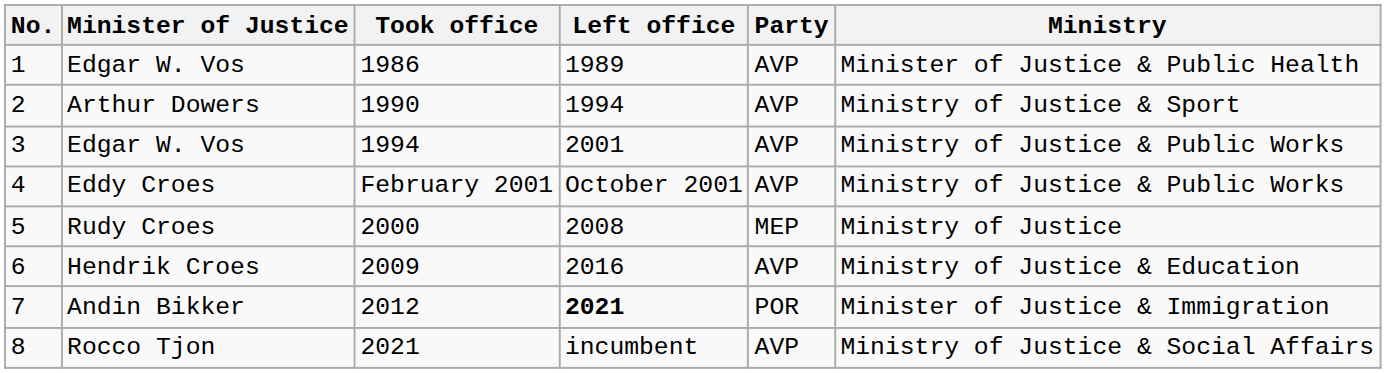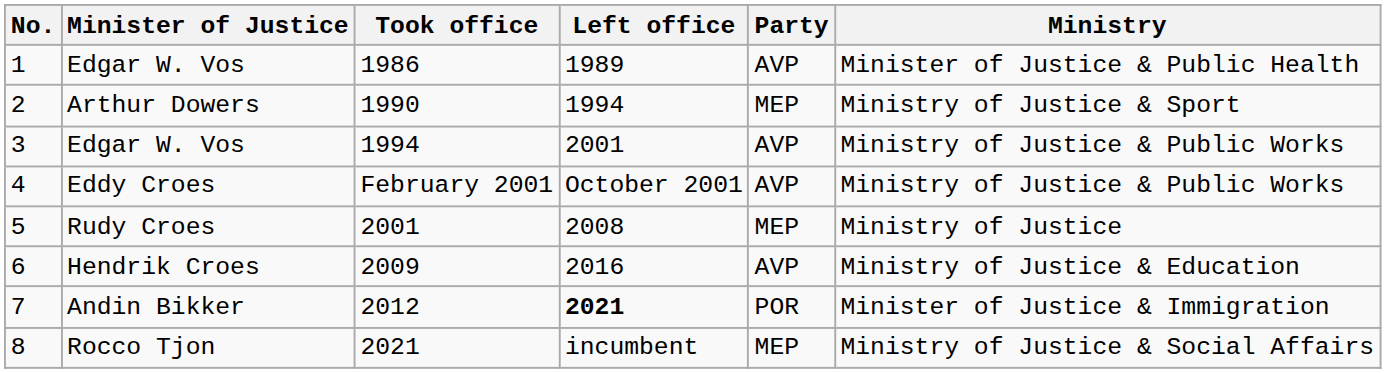2 | Party: AVP -> MEP
5 | Took office: 2000 -> 2001
8 | Party: AVP -> MEP
